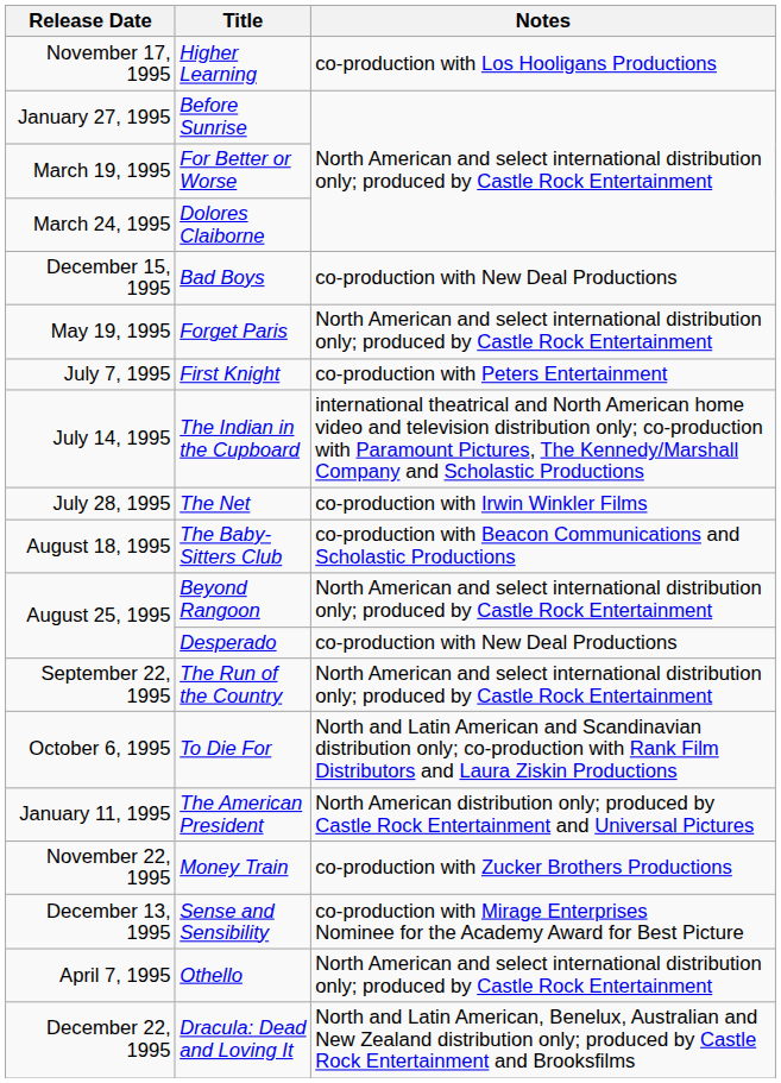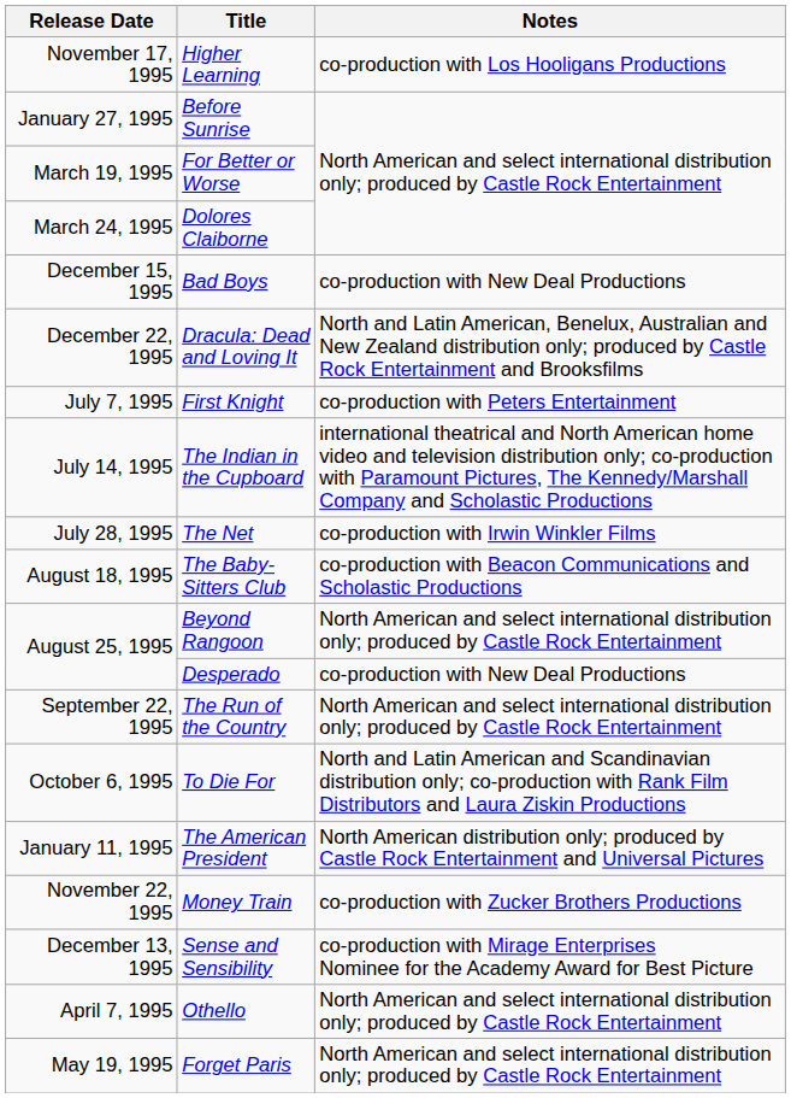rows swapped: Forget Paris <-> Dracula: Dead and Loving It
